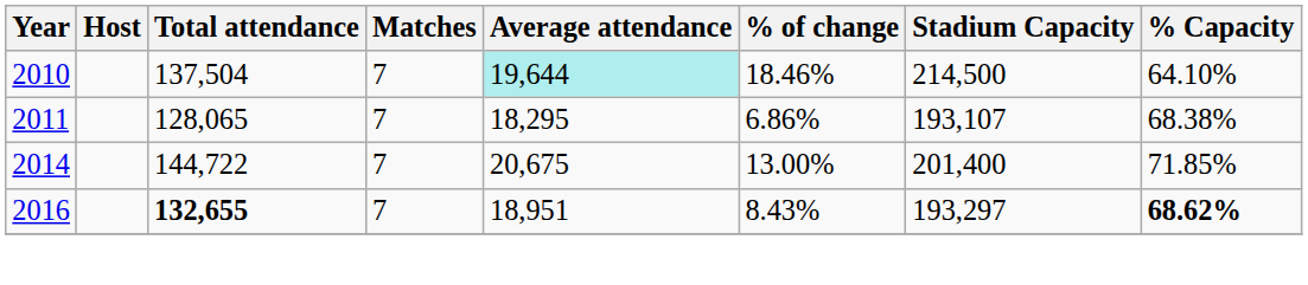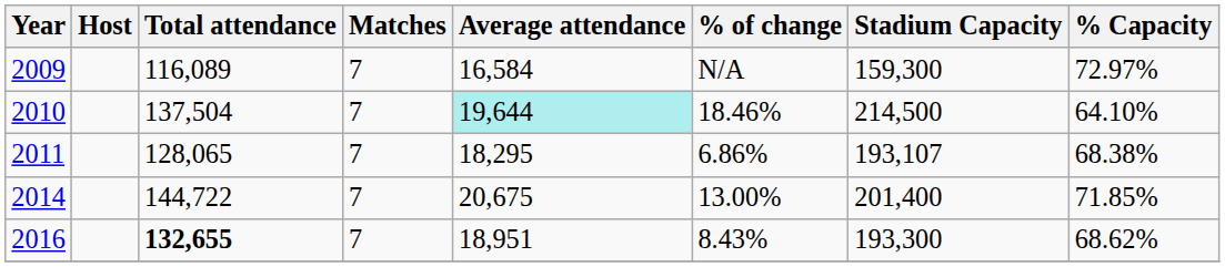+ row: 2009 | 116,089 | 7 | 16,584 | N/A | 159,300 | 72.97%
2016 | Stadium Capacity: 193,297 -> 193,300
2016 | % Capacity: bold -> normal
